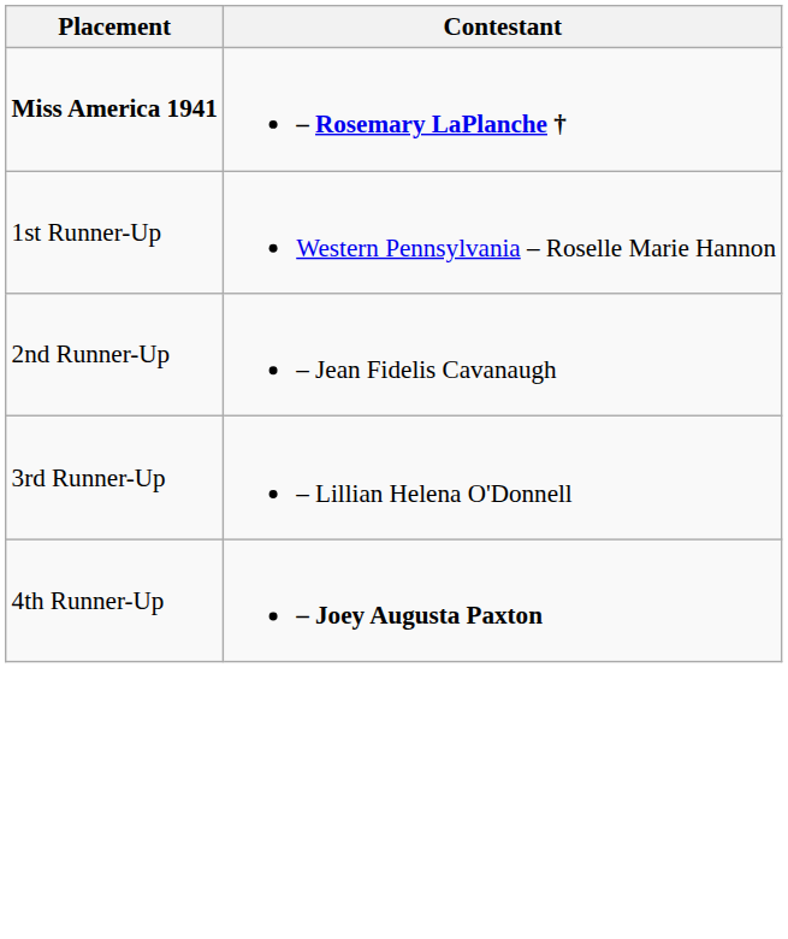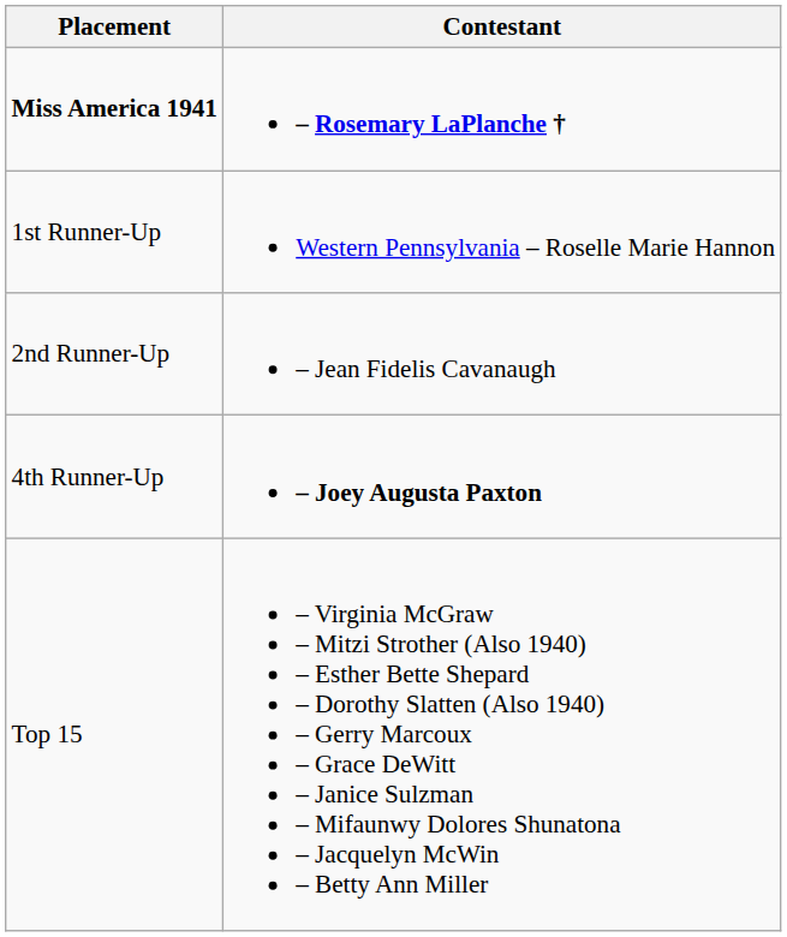- row: 3rd Runner-Up | – Lillian Helena O'Donnell
+ row: Top 15 | – Virginia McGraw – Mitzi Strother (Also 1940) – Esther Bette Shepard – Dorothy Slatten (Also 1940) – Gerry Marcoux – Grace DeWitt – Janice Sulzman – Mifaunwy Dolores Shunatona – Jacquelyn McWin – Betty Ann Miller
